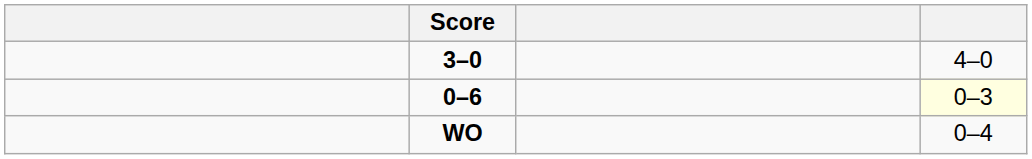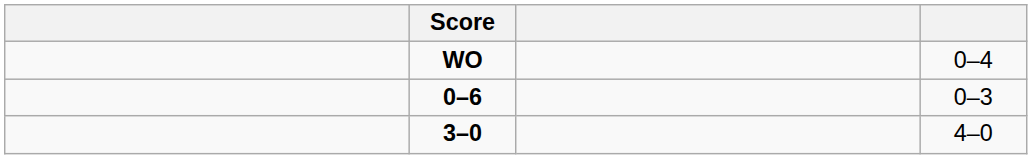rows swapped: 3–0 <-> WO
0–6 | column 4: lightyellow background -> no background
